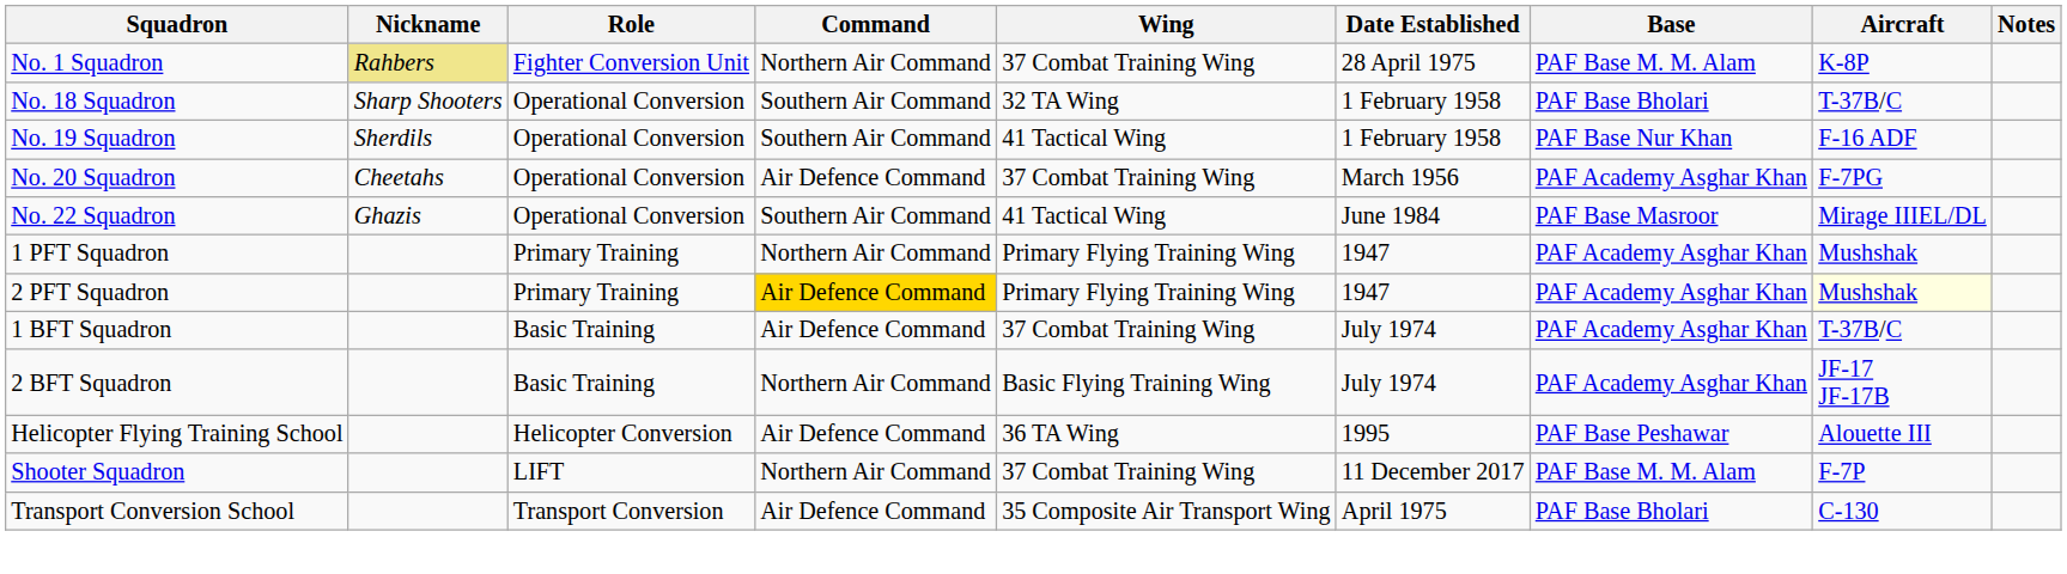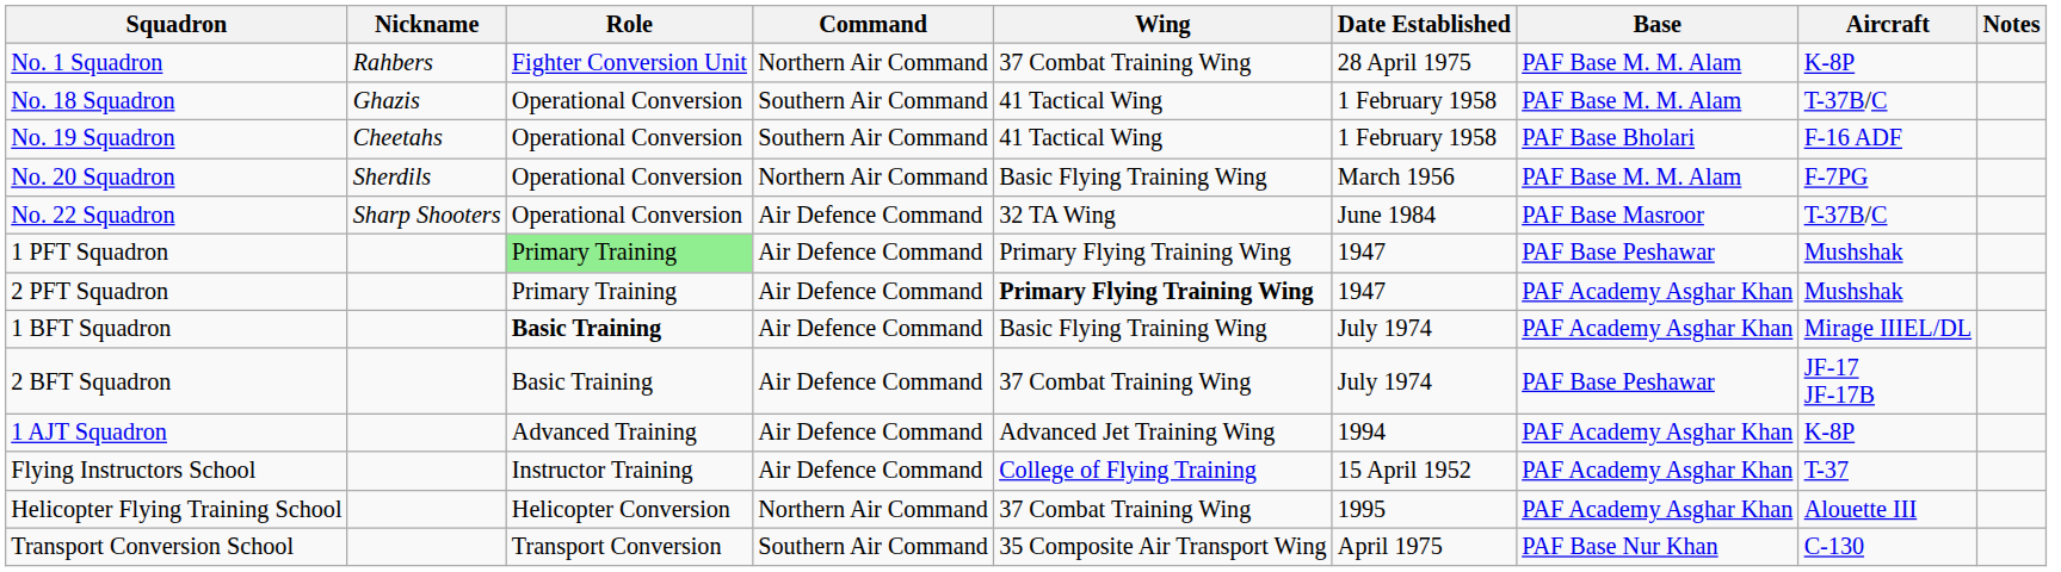No. 1 Squadron | Nickname: khaki background -> no background
No. 18 Squadron | Nickname: Sharp Shooters -> Ghazis
No. 18 Squadron | Wing: 32 TA Wing -> 41 Tactical Wing
No. 18 Squadron | Base: PAF Base Bholari -> PAF Base M. M. Alam
No. 19 Squadron | Nickname: Sherdils -> Cheetahs
No. 19 Squadron | Base: PAF Base Nur Khan -> PAF Base Bholari
No. 20 Squadron | Nickname: Cheetahs -> Sherdils
No. 20 Squadron | Command: Air Defence Command -> Northern Air Command
No. 20 Squadron | Wing: 37 Combat Training Wing -> Basic Flying Training Wing
No. 20 Squadron | Base: PAF Academy Asghar Khan -> PAF Base M. M. Alam
No. 22 Squadron | Nickname: Ghazis -> Sharp Shooters
No. 22 Squadron | Command: Southern Air Command -> Air Defence Command
No. 22 Squadron | Wing: 41 Tactical Wing -> 32 TA Wing
No. 22 Squadron | Aircraft: Mirage IIIEL/DL -> T-37B/C
1 PFT Squadron | Role: no background -> lightgreen background
1 PFT Squadron | Command: Northern Air Command -> Air Defence Command
1 PFT Squadron | Base: PAF Academy Asghar Khan -> PAF Base Peshawar
2 PFT Squadron | Command: gold background -> no background
2 PFT Squadron | Wing: normal -> bold
2 PFT Squadron | Aircraft: lightyellow background -> no background
1 BFT Squadron | Role: normal -> bold
1 BFT Squadron | Wing: 37 Combat Training Wing -> Basic Flying Training Wing
1 BFT Squadron | Aircraft: T-37B/C -> Mirage IIIEL/DL
2 BFT Squadron | Command: Northern Air Command -> Air Defence Command
2 BFT Squadron | Wing: Basic Flying Training Wing -> 37 Combat Training Wing
2 BFT Squadron | Base: PAF Academy Asghar Khan -> PAF Base Peshawar
+ row: 1 AJT Squadron | Advanced Training | Air Defence Command | Advanced Jet Training Wing | 1994 | PAF Academy Asghar Khan | K-8P
+ row: Flying Instructors School | Instructor Training | Air Defence Command | College of Flying Training | 15 April 1952 | PAF Academy Asghar Khan | T-37
Helicopter Flying Training School | Command: Air Defence Command -> Northern Air Command
Helicopter Flying Training School | Wing: 36 TA Wing -> 37 Combat Training Wing
Helicopter Flying Training School | Base: PAF Base Peshawar -> PAF Academy Asghar Khan
- row: Shooter Squadron | LIFT | Northern Air Command | 37 Combat Training Wing | 11 December 2017 | PAF Base M. M. Alam | F-7P
Transport Conversion School | Command: Air Defence Command -> Southern Air Command
Transport Conversion School | Base: PAF Base Bholari -> PAF Base Nur Khan
